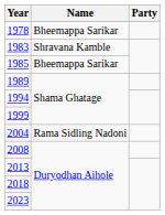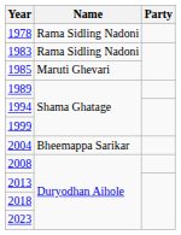1978 | Name: Bheemappa Sarikar -> Rama Sidling Nadoni
1983 | Name: Shravana Kamble -> Rama Sidling Nadoni
1985 | Name: Bheemappa Sarikar -> Maruti Ghevari
2004 | Name: Rama Sidling Nadoni -> Bheemappa Sarikar
